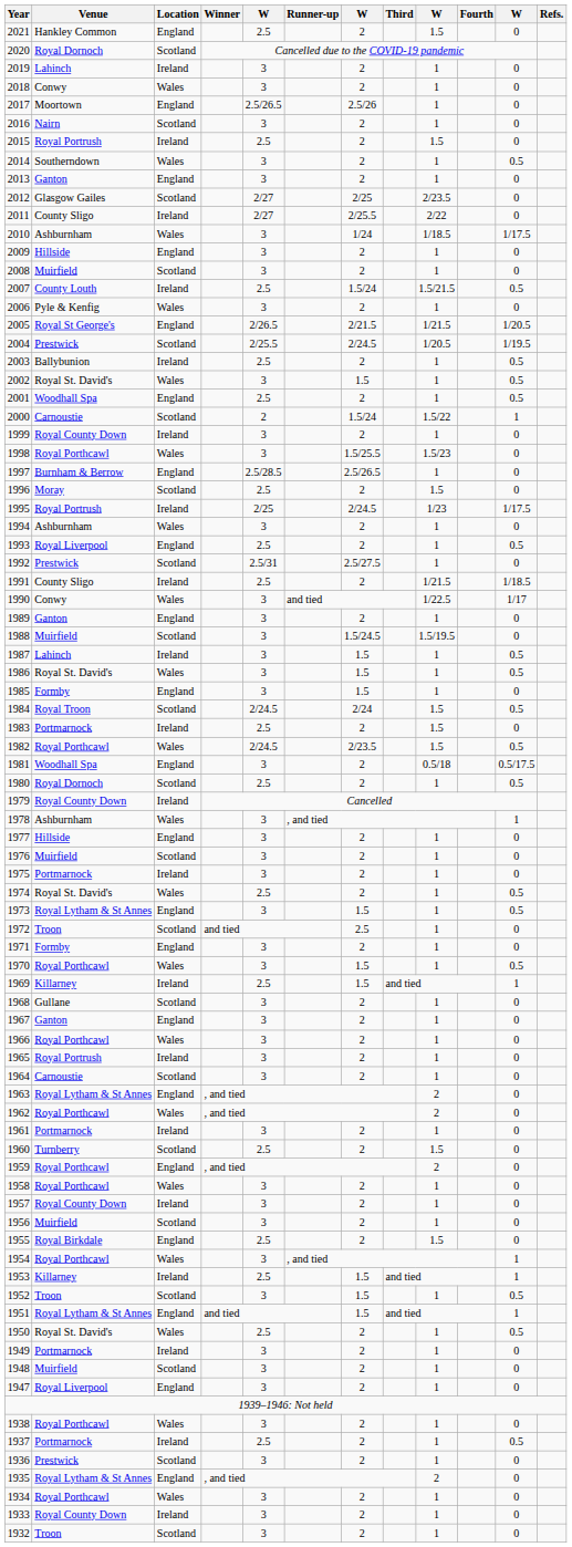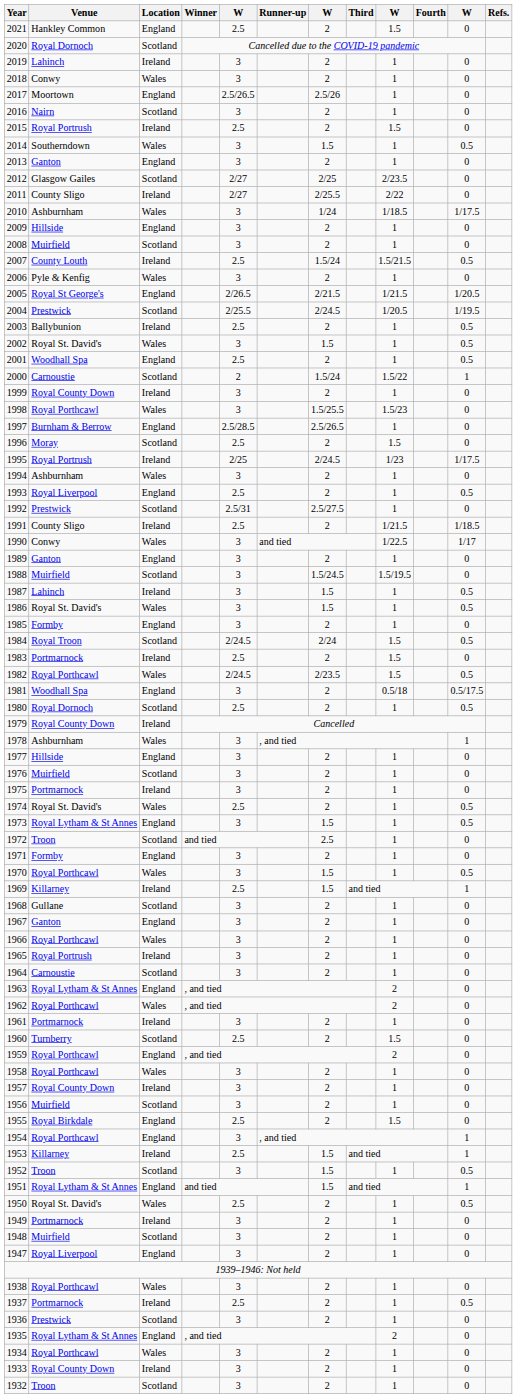2014 | column 7: 2 -> 1.5
1985 | column 7: 1.5 -> 2
1954 | Location: Wales -> England
